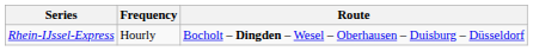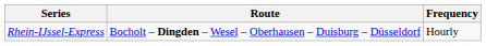columns swapped: Route <-> Frequency
